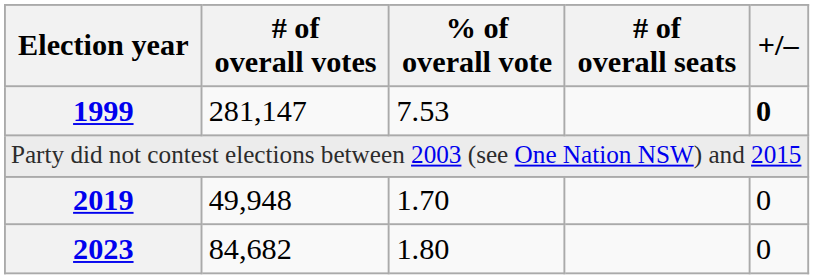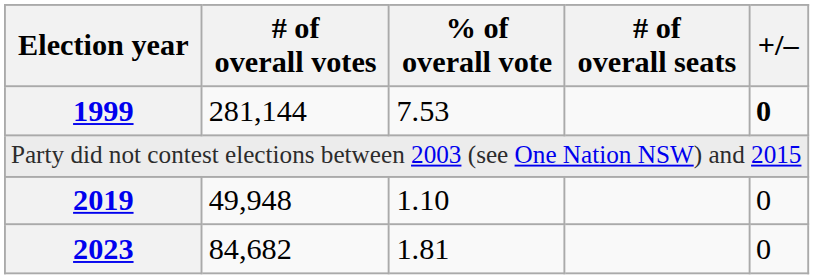1999 | # of overall votes: 281,147 -> 281,144
2019 | % of overall vote: 1.70 -> 1.10
2023 | % of overall vote: 1.80 -> 1.81
